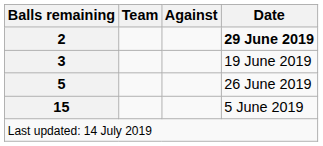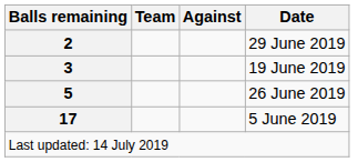2 | Date: bold -> normal
- row: 15 | 5 June 2019
+ row: 17 | 5 June 2019
